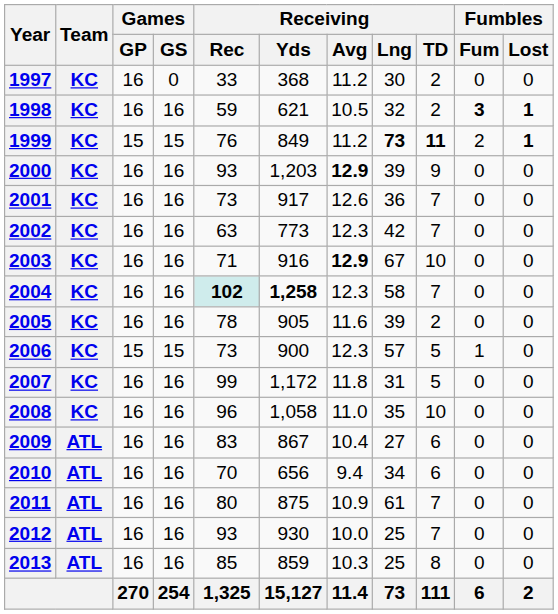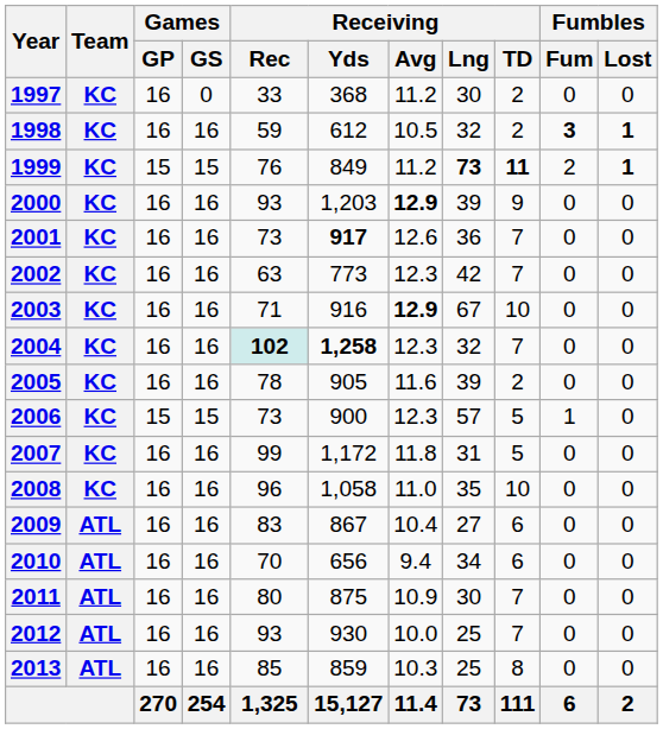1998 | Receiving / Yds: 621 -> 612
2001 | Receiving / Yds: normal -> bold
2004 | Receiving / Lng: 58 -> 32
2011 | Receiving / Lng: 61 -> 30
